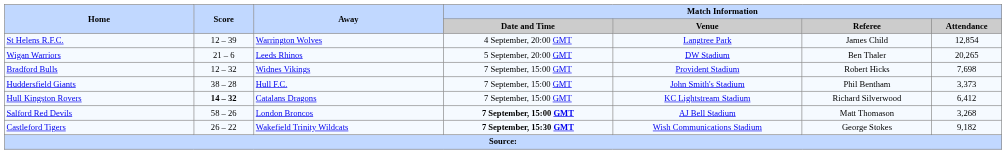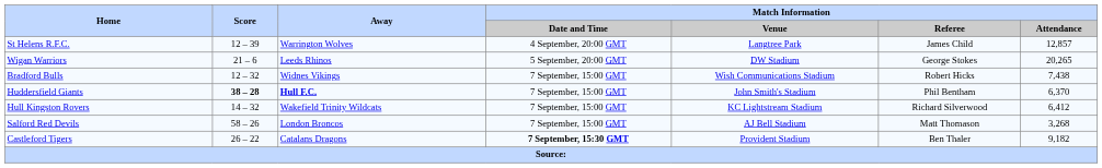St Helens R.F.C. | Match Information / Attendance: 12,854 -> 12,857
Wigan Warriors | Match Information / Referee: Ben Thaler -> George Stokes
Bradford Bulls | Match Information / Venue: Provident Stadium -> Wish Communications Stadium
Bradford Bulls | Match Information / Attendance: 7,698 -> 7,438
Huddersfield Giants | Score: normal -> bold
Huddersfield Giants | Away: normal -> bold
Huddersfield Giants | Match Information / Attendance: 3,373 -> 6,370
Hull Kingston Rovers | Score: bold -> normal
Hull Kingston Rovers | Away: Catalans Dragons -> Wakefield Trinity Wildcats
Salford Red Devils | Match Information / Date and Time: bold -> normal
Castleford Tigers | Away: Wakefield Trinity Wildcats -> Catalans Dragons
Castleford Tigers | Match Information / Venue: Wish Communications Stadium -> Provident Stadium
Castleford Tigers | Match Information / Referee: George Stokes -> Ben Thaler
